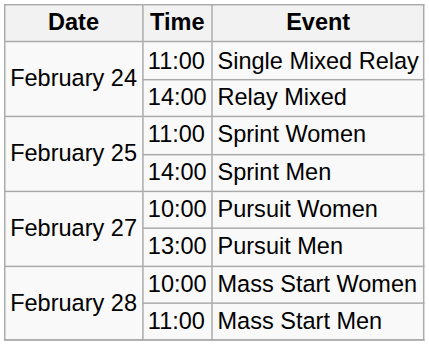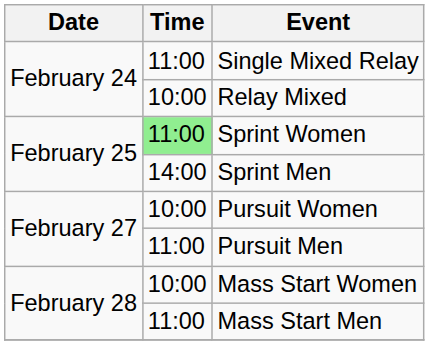Relay Mixed | Time: 14:00 -> 10:00
Sprint Women | Time: no background -> lightgreen background
Pursuit Men | Time: 13:00 -> 11:00
